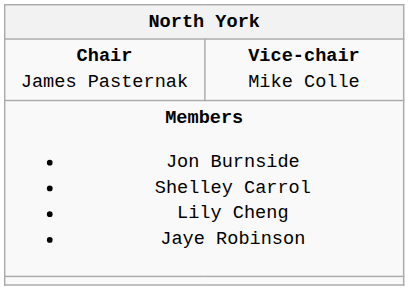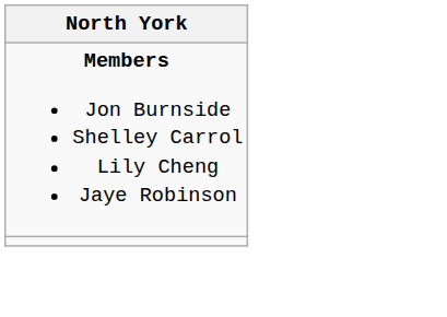- row: Chair James Pasternak | Vice-chair Mike Colle
